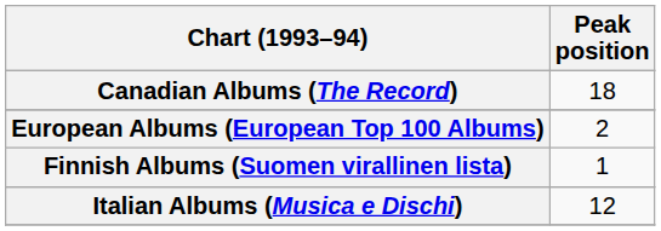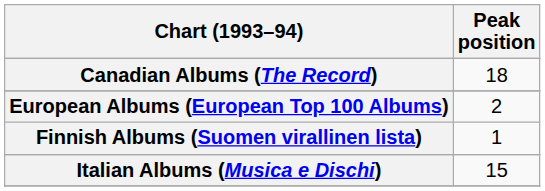Italian Albums (Musica e Dischi) | Peak position: 12 -> 15
